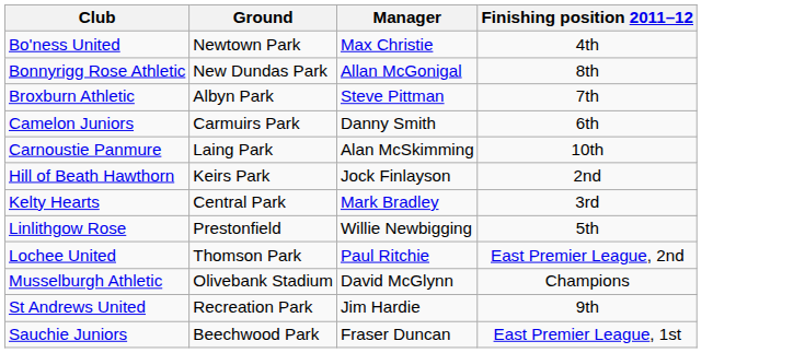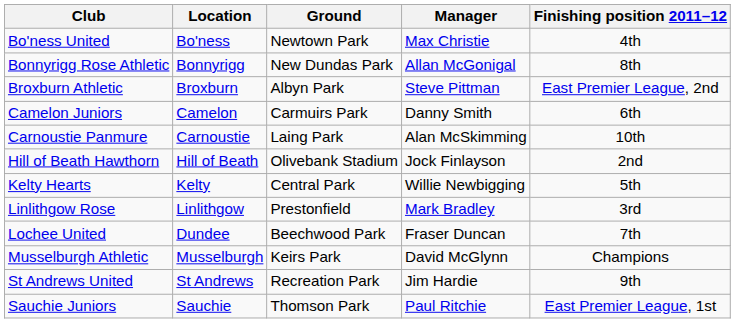+ column: Location | Bo'ness | Bonnyrigg | Broxburn | Camelon | Carnoustie | Hill of Beath | Kelty | Linlithgow | Dundee | Musselburgh | St Andrews | Sauchie
Broxburn Athletic | Finishing position 2011–12: 7th -> East Premier League, 2nd
Hill of Beath Hawthorn | Ground: Keirs Park -> Olivebank Stadium
Kelty Hearts | Manager: Mark Bradley -> Willie Newbigging
Kelty Hearts | Finishing position 2011–12: 3rd -> 5th
Linlithgow Rose | Manager: Willie Newbigging -> Mark Bradley
Linlithgow Rose | Finishing position 2011–12: 5th -> 3rd
Lochee United | Ground: Thomson Park -> Beechwood Park
Lochee United | Manager: Paul Ritchie -> Fraser Duncan
Lochee United | Finishing position 2011–12: East Premier League, 2nd -> 7th
Musselburgh Athletic | Ground: Olivebank Stadium -> Keirs Park
Sauchie Juniors | Ground: Beechwood Park -> Thomson Park
Sauchie Juniors | Manager: Fraser Duncan -> Paul Ritchie
